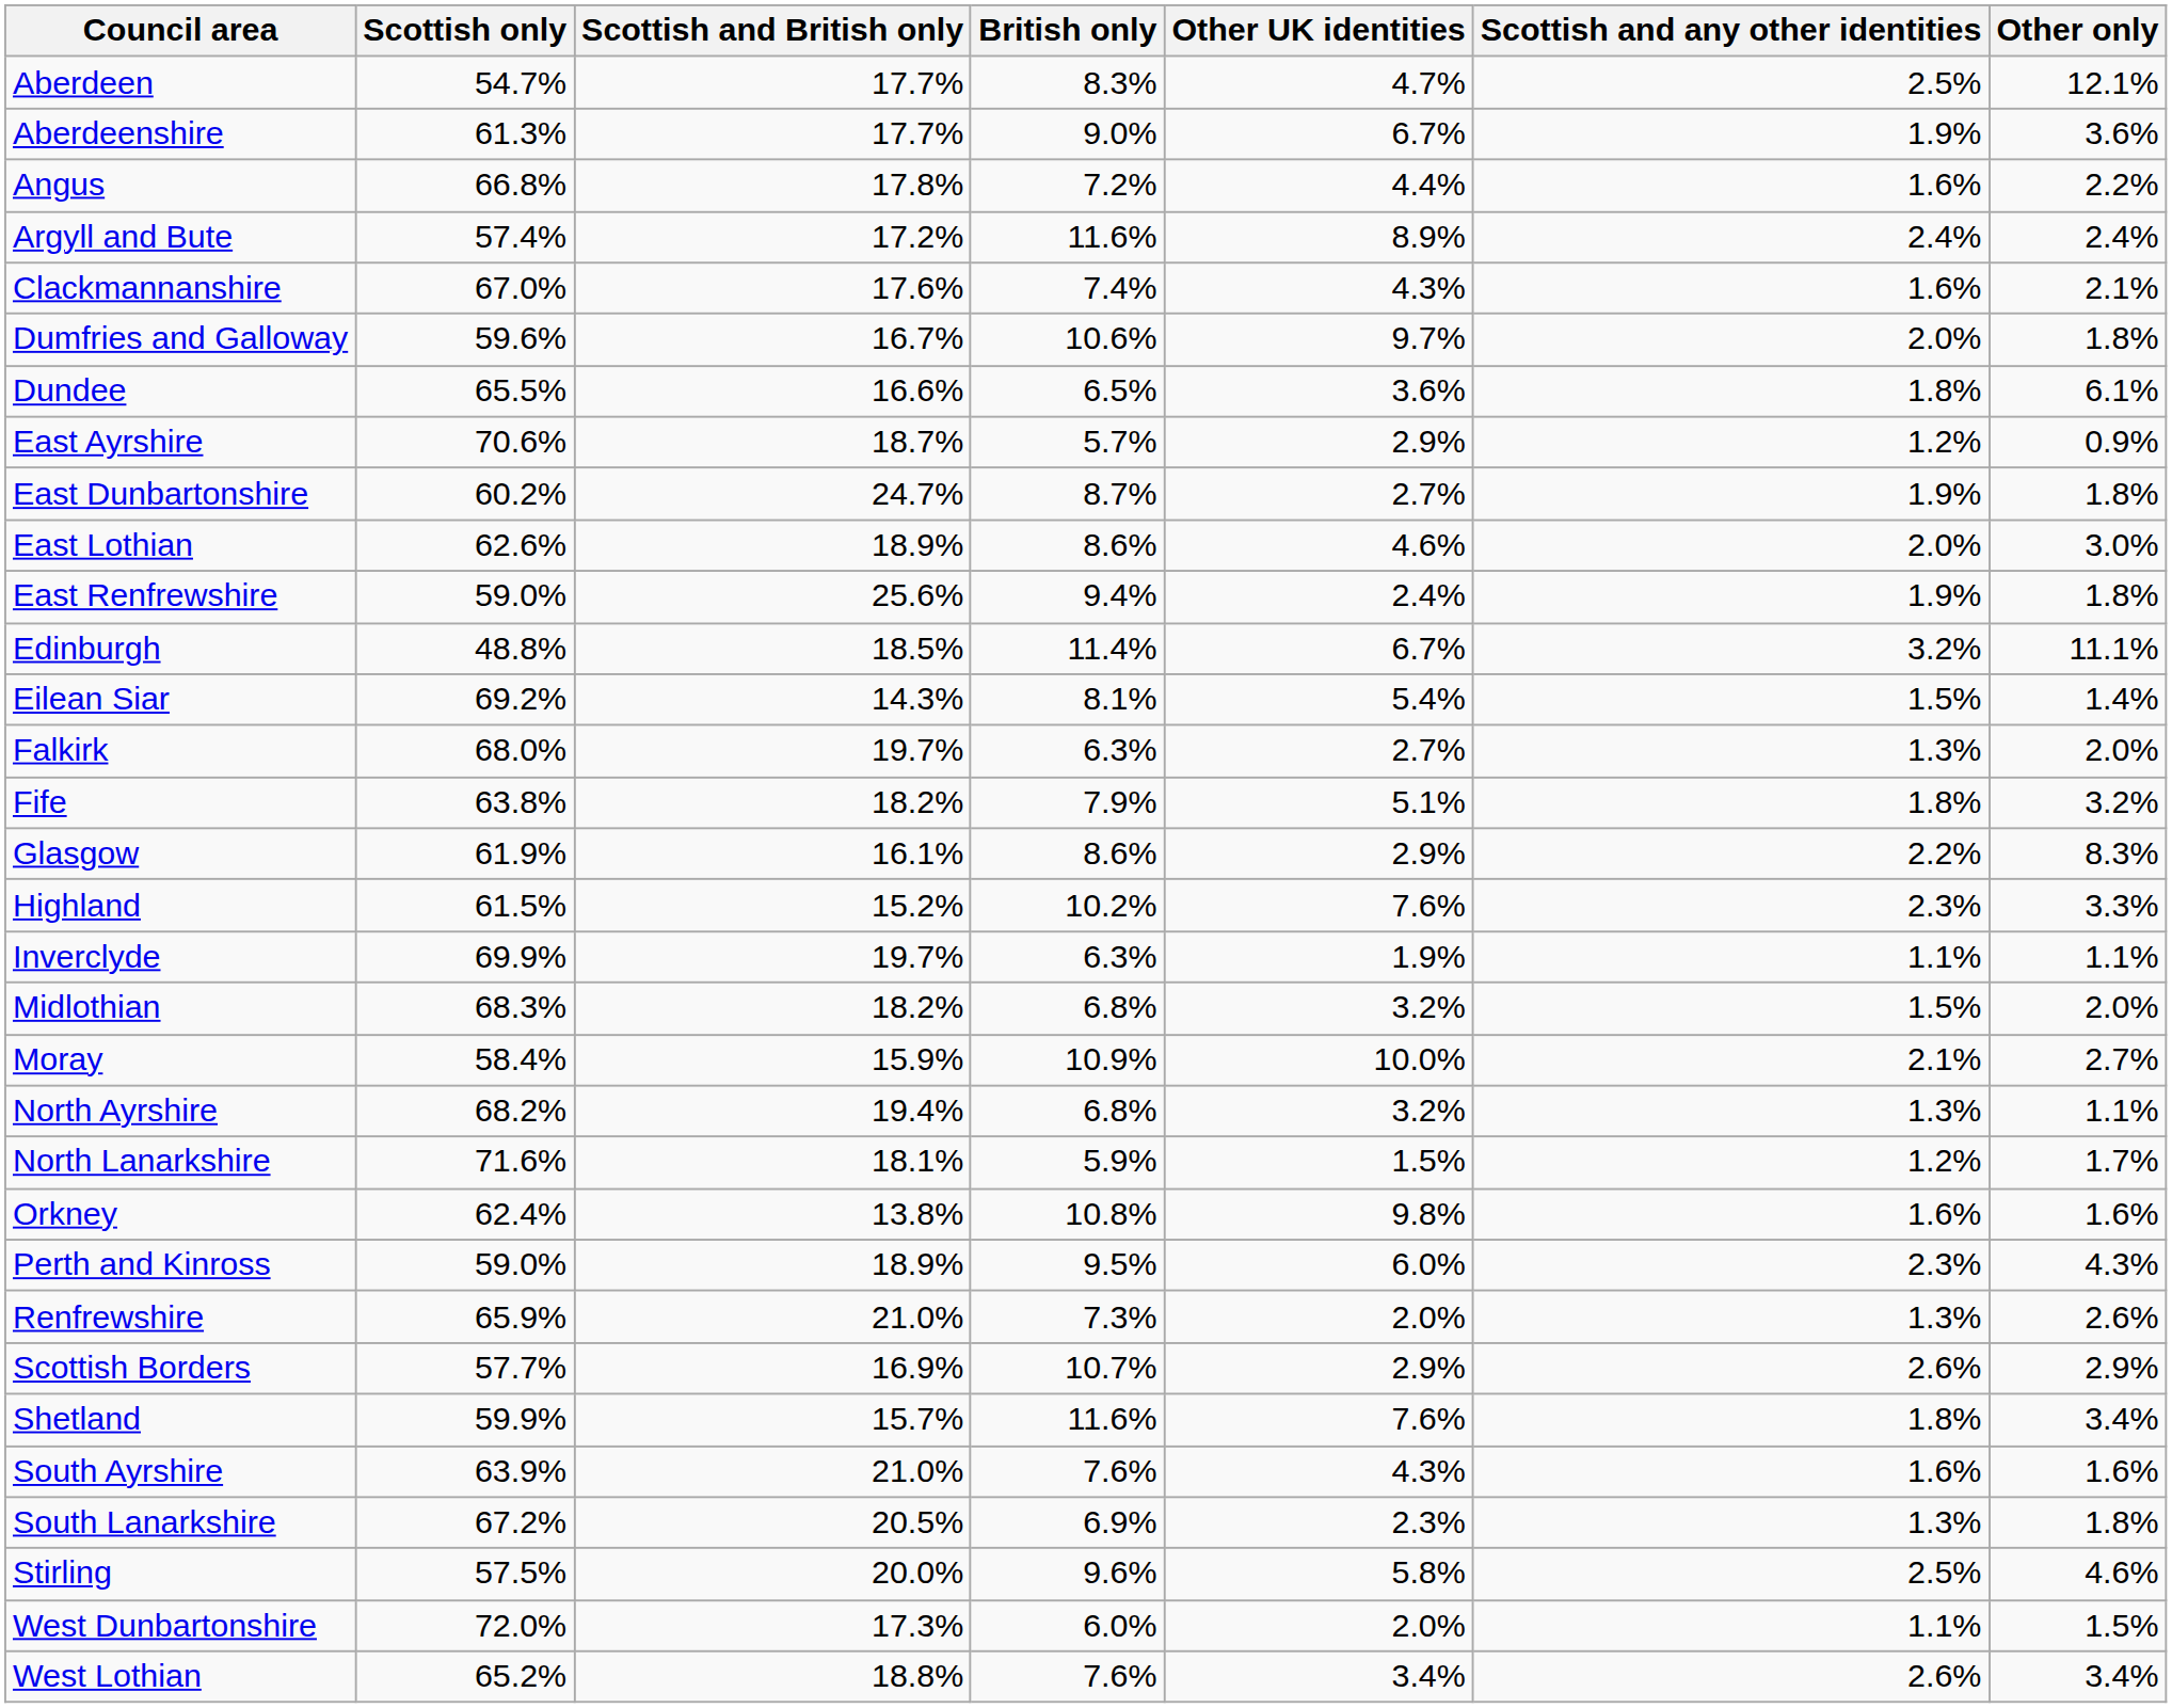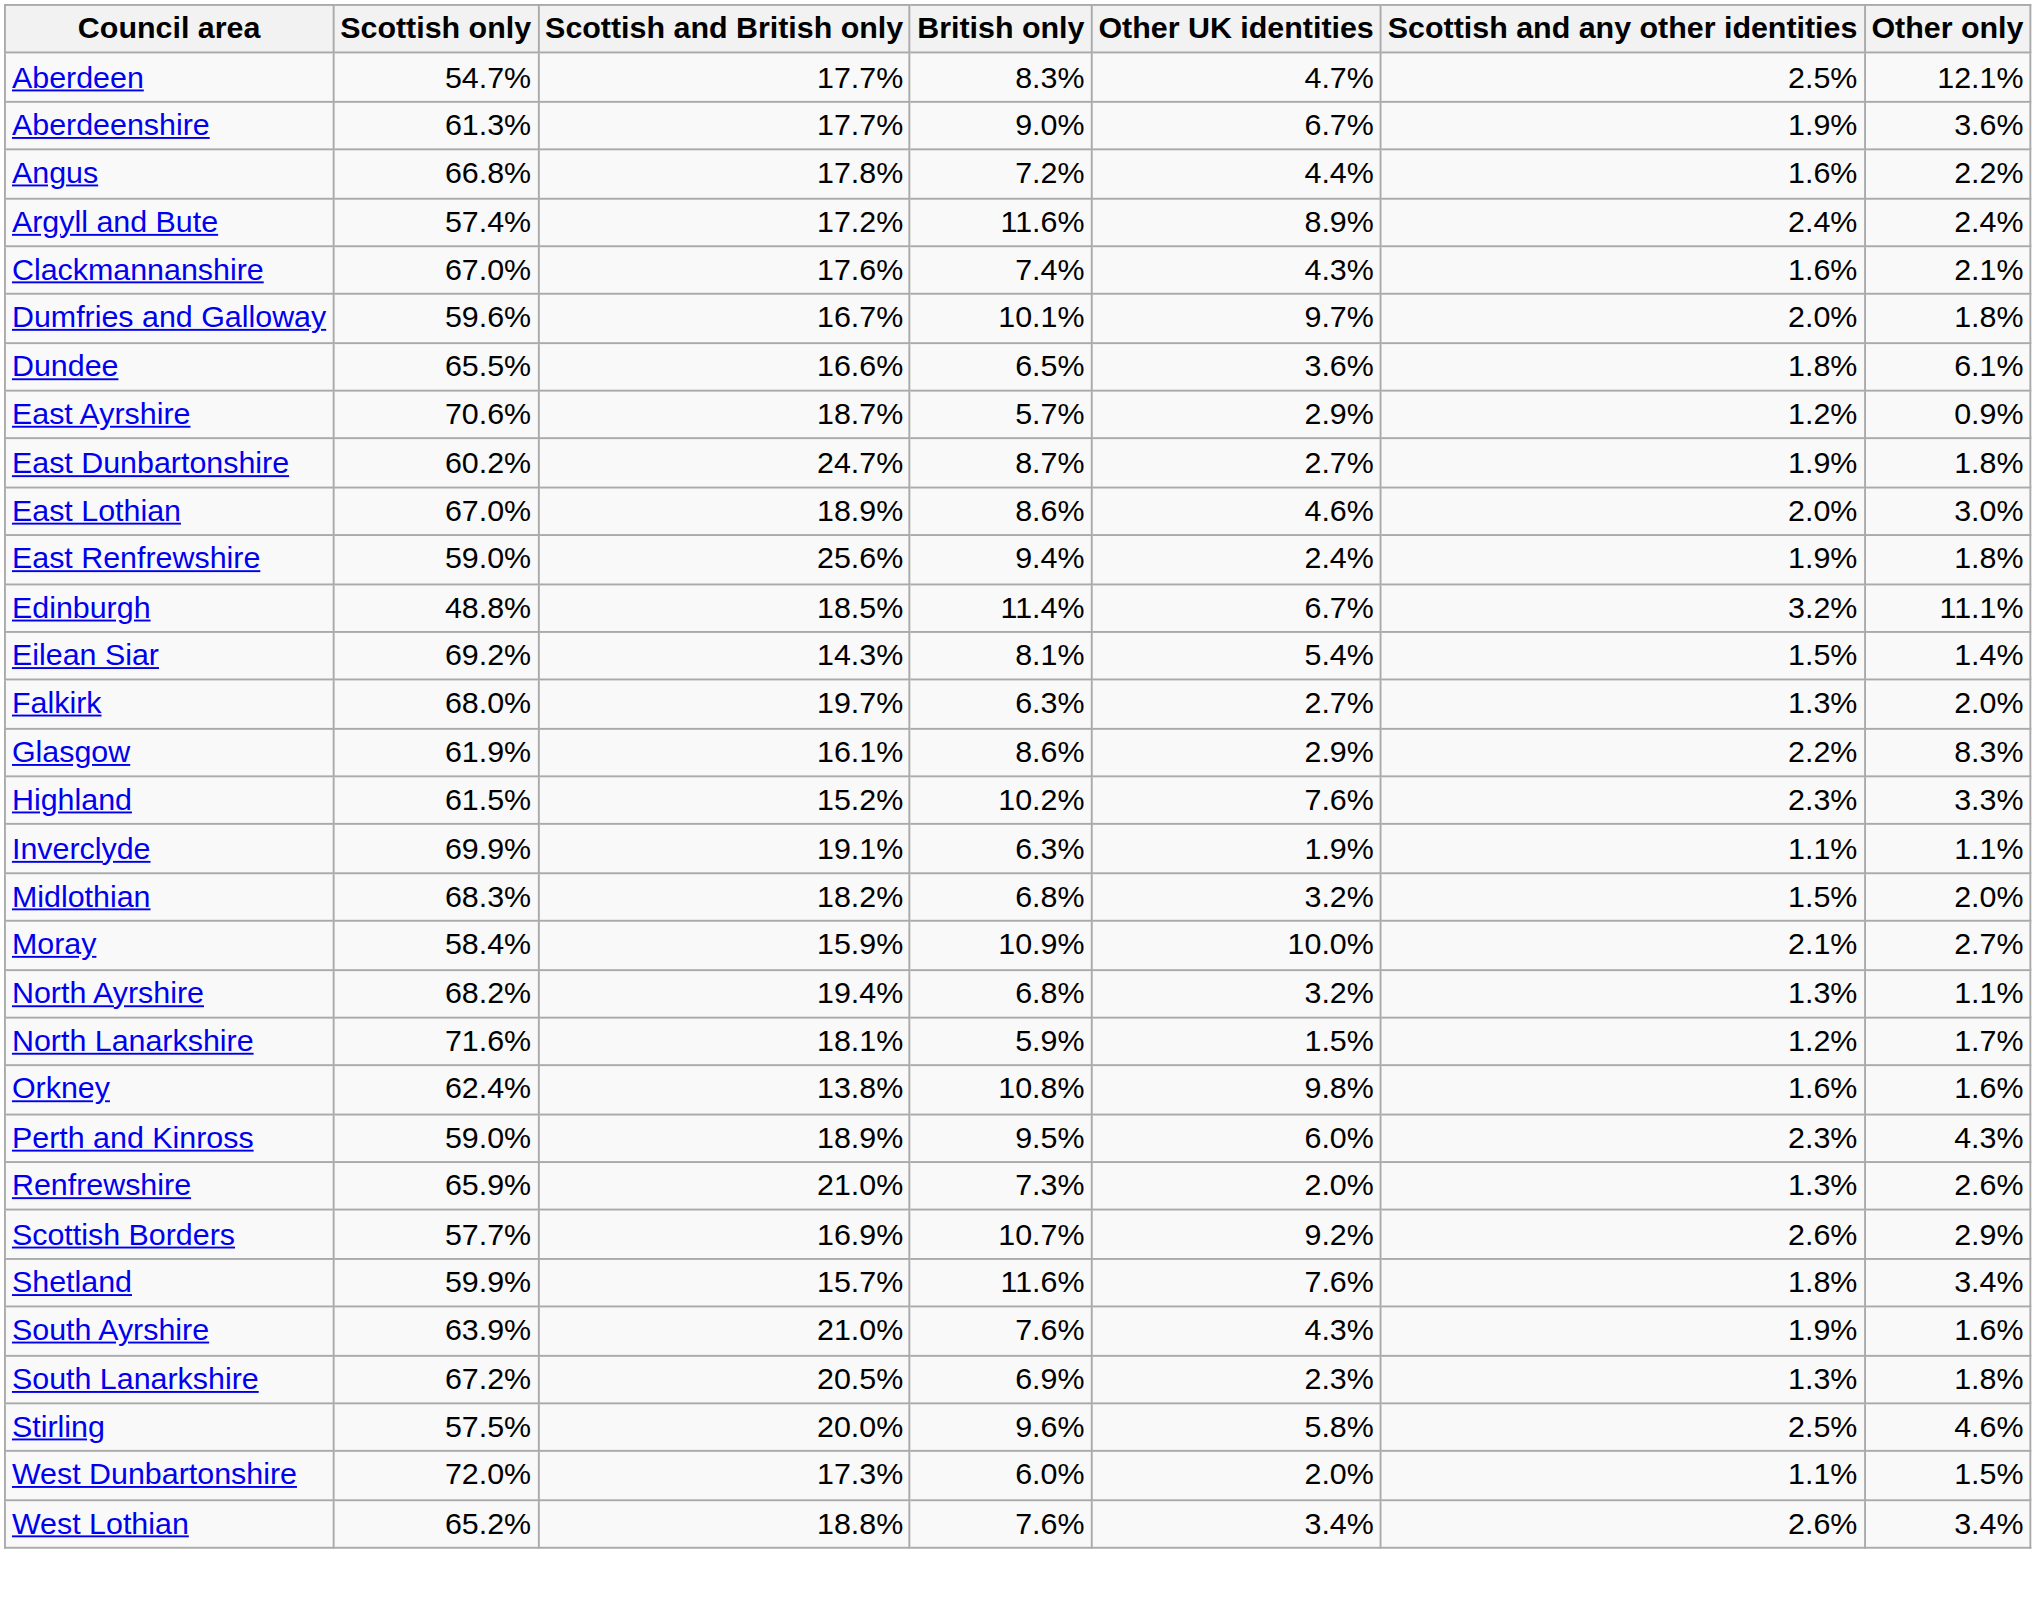Dumfries and Galloway | British only: 10.6% -> 10.1%
East Lothian | Scottish only: 62.6% -> 67.0%
- row: Fife | 63.8% | 18.2% | 7.9% | 5.1% | 1.8% | 3.2%
Inverclyde | Scottish and British only: 19.7% -> 19.1%
Scottish Borders | Other UK identities: 2.9% -> 9.2%
South Ayrshire | Scottish and any other identities: 1.6% -> 1.9%
